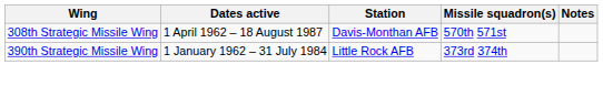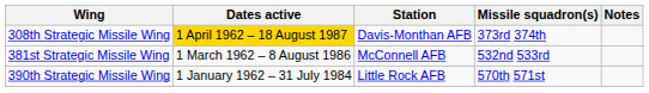308th Strategic Missile Wing | Dates active: no background -> gold background
308th Strategic Missile Wing | Missile squadron(s): 570th 571st -> 373rd 374th
+ row: 381st Strategic Missile Wing | 1 March 1962 – 8 August 1986 | McConnell AFB | 532nd 533rd
390th Strategic Missile Wing | Missile squadron(s): 373rd 374th -> 570th 571st
